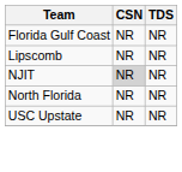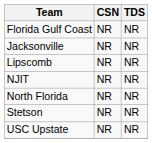+ row: Jacksonville | NR | NR
NJIT | CSN: lightgrey background -> no background
+ row: Stetson | NR | NR
